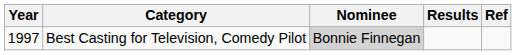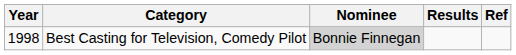Best Casting for Television, Comedy Pilot | Year: 1997 -> 1998
